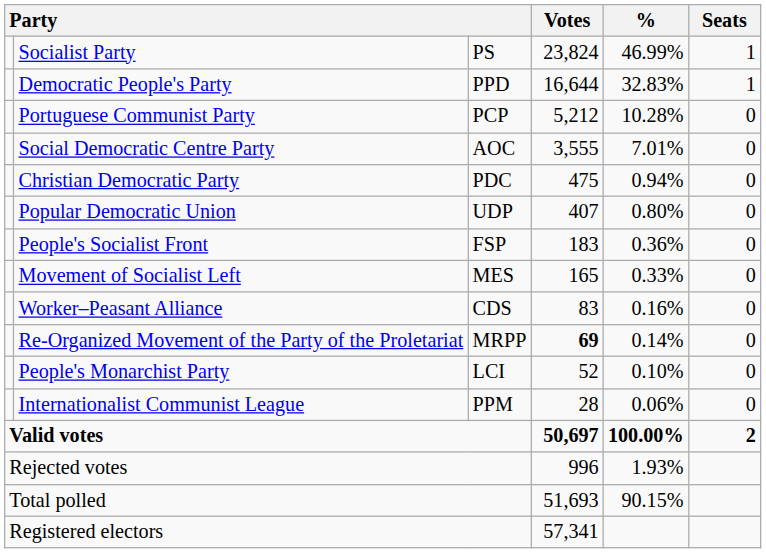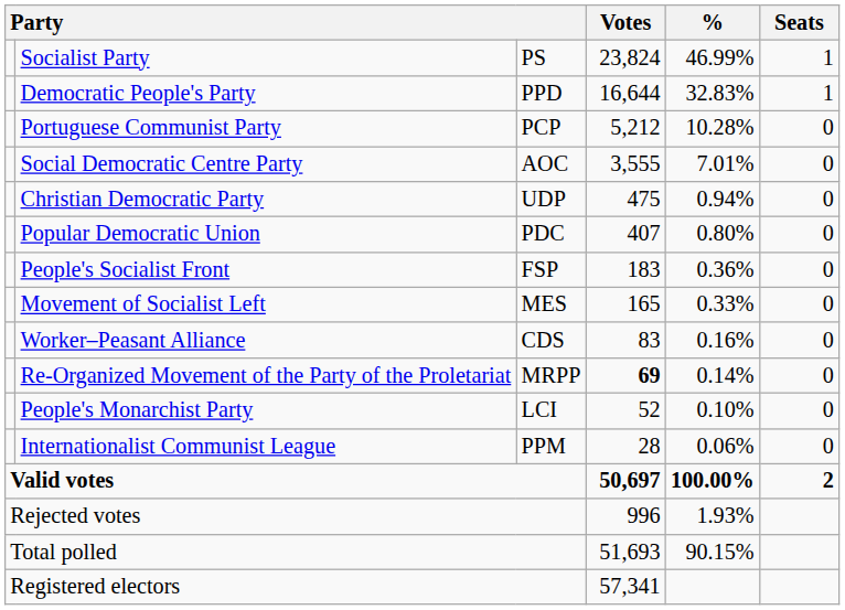Christian Democratic Party | column 3: PDC -> UDP
Popular Democratic Union | column 3: UDP -> PDC
